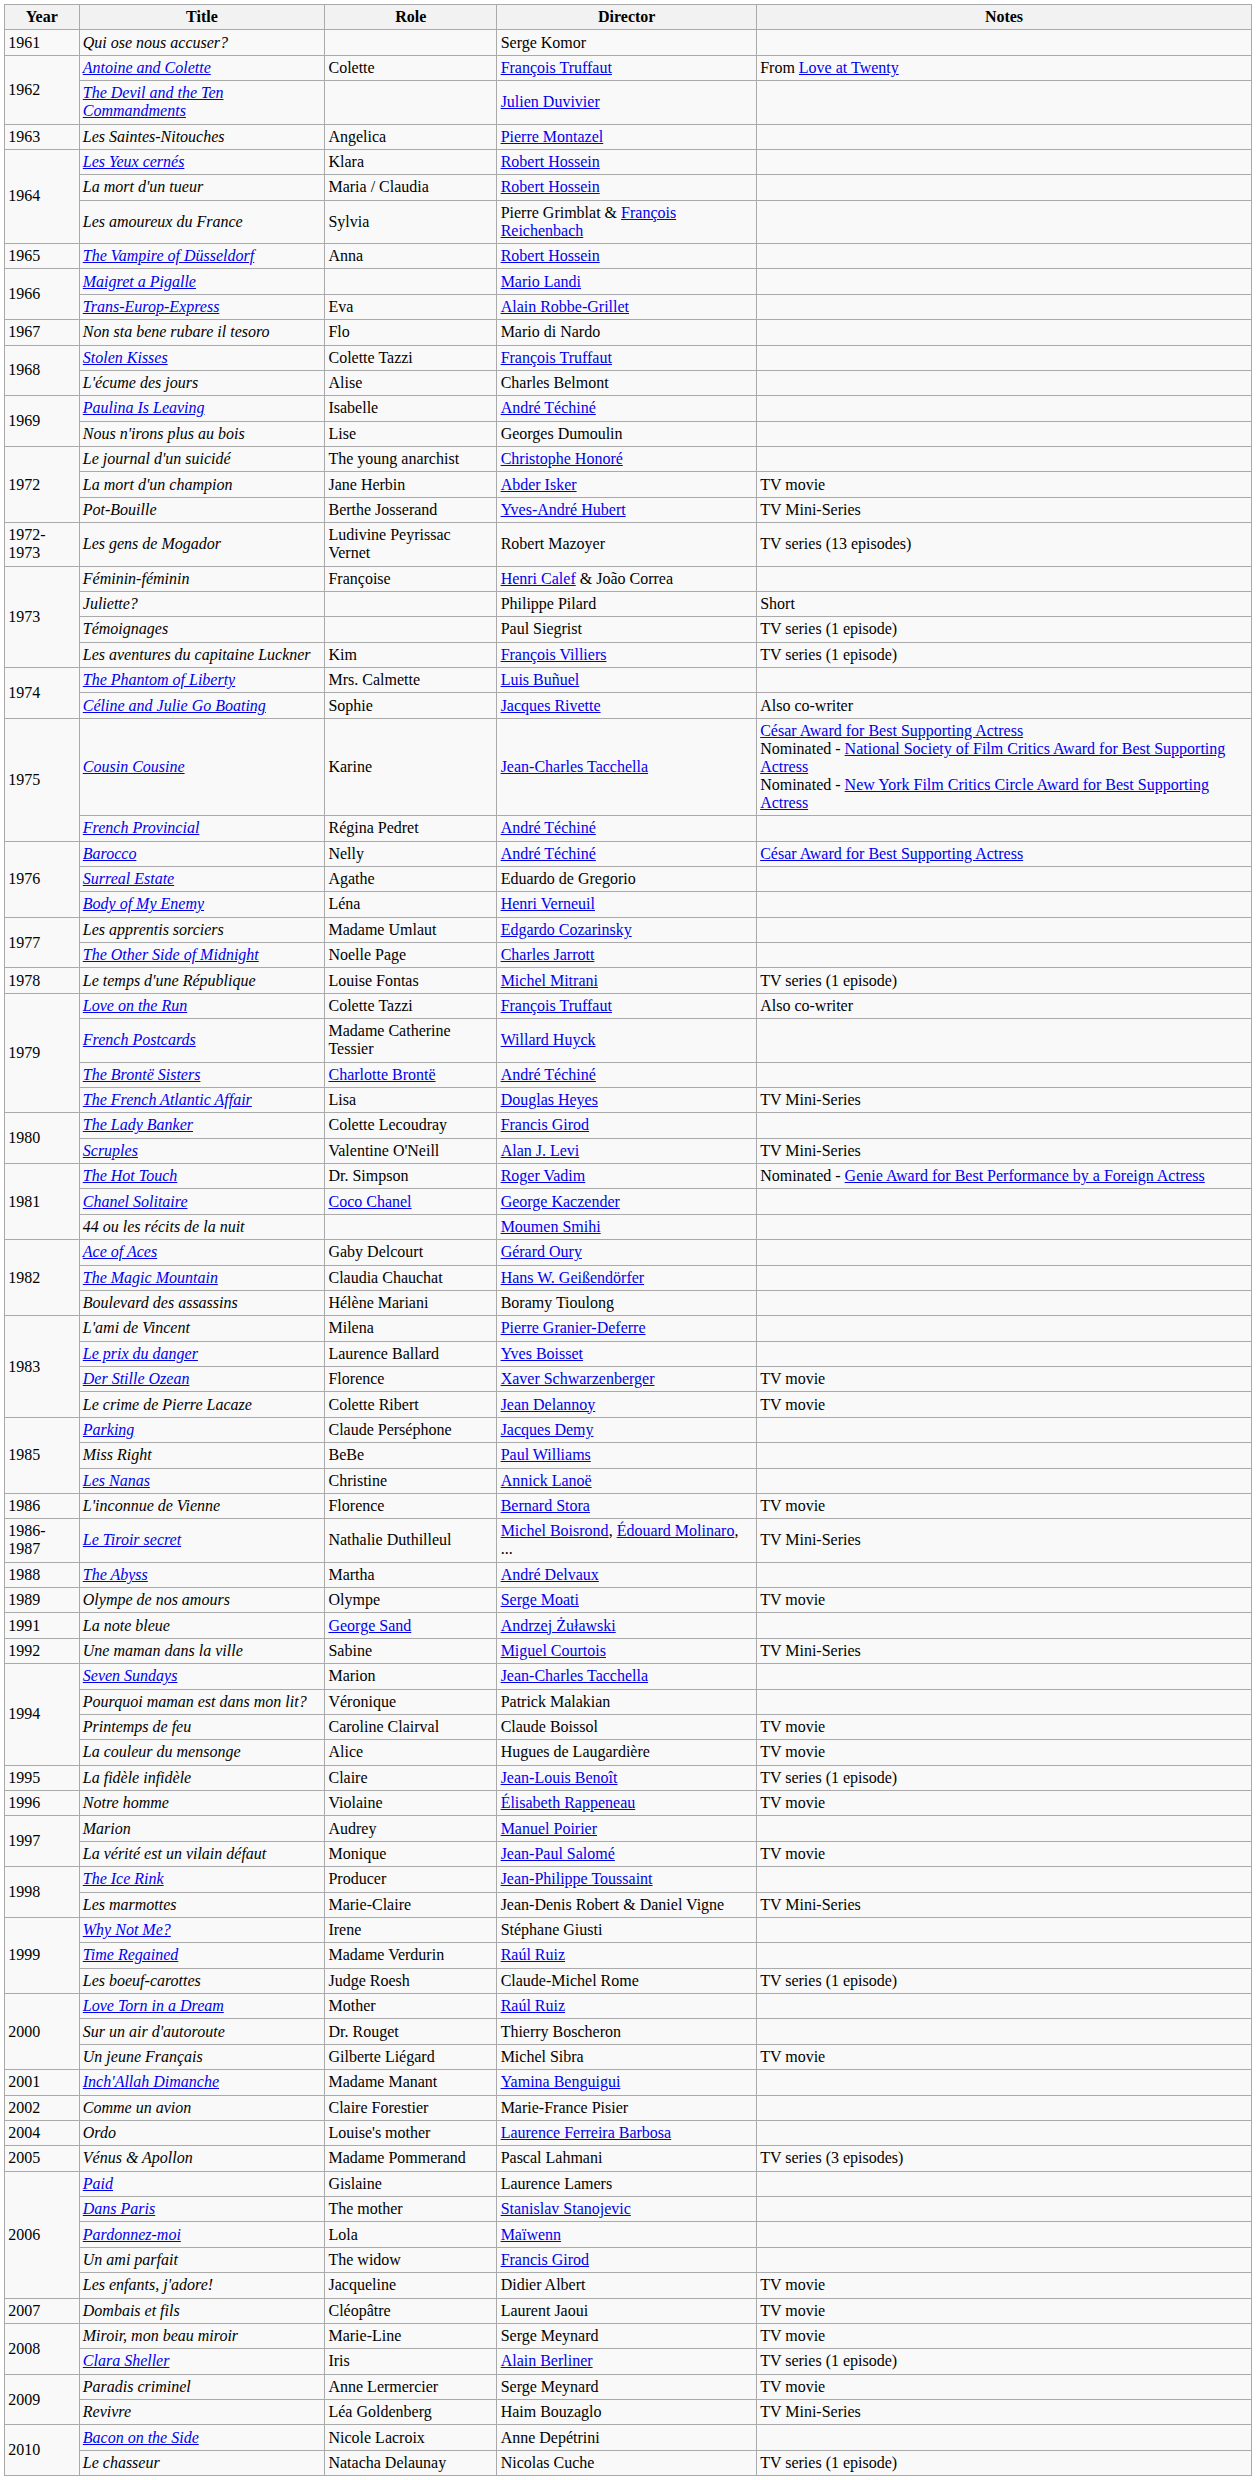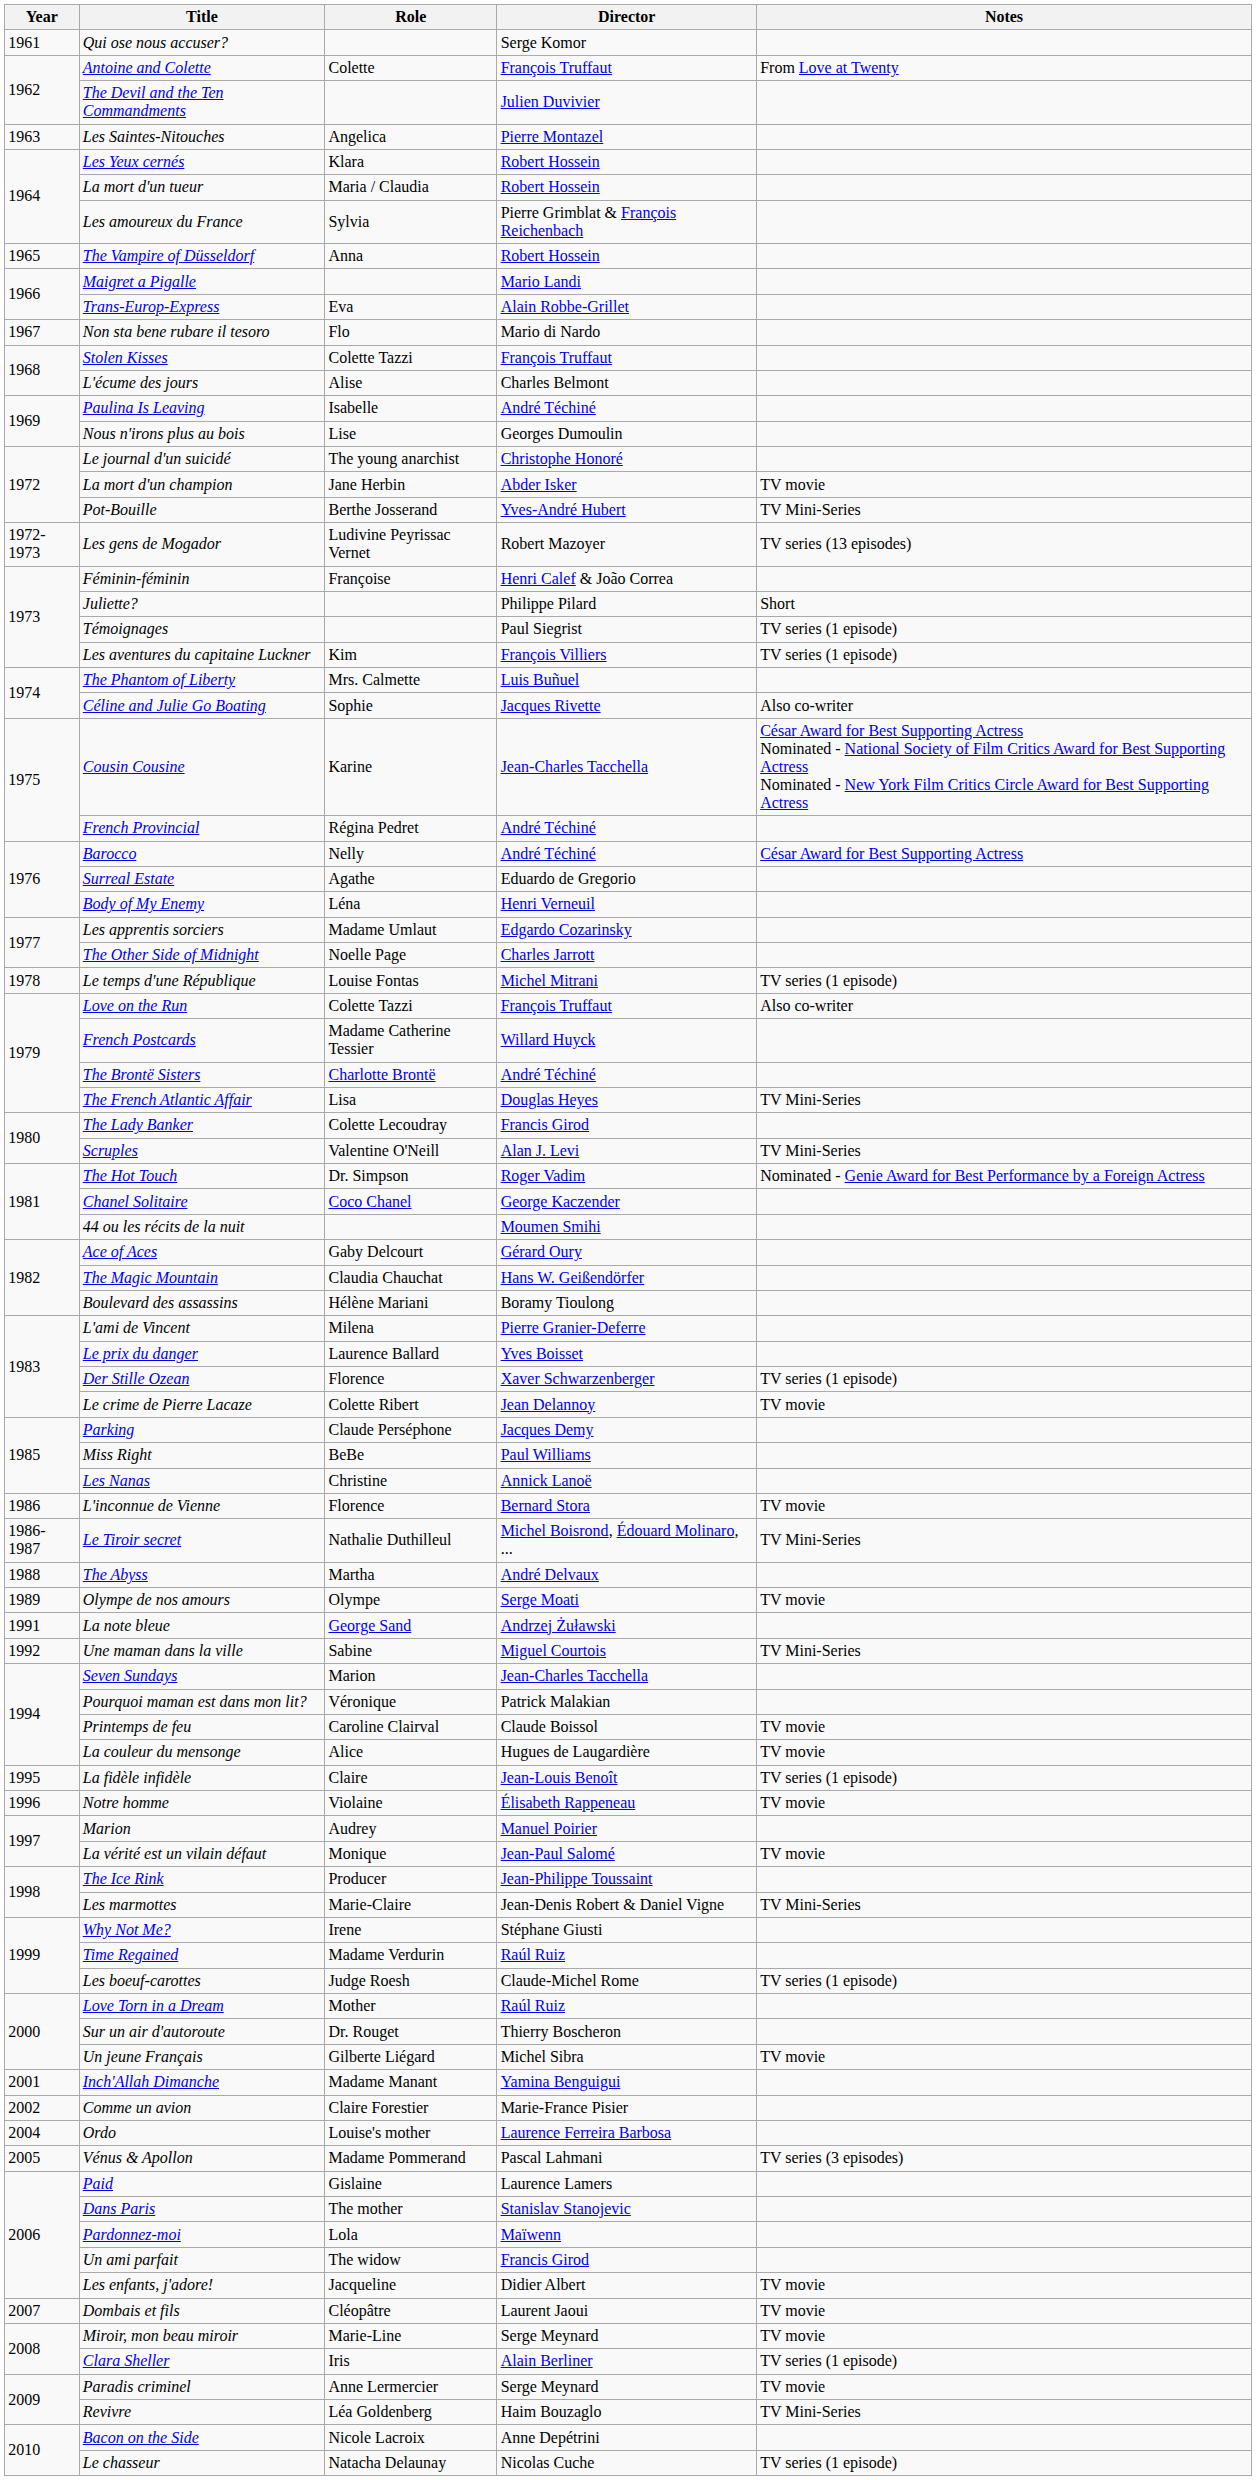Der Stille Ozean | Notes: TV movie -> TV series (1 episode)
